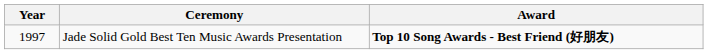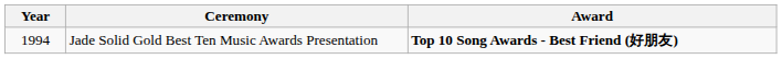Jade Solid Gold Best Ten Music Awards Presentation | Year: 1997 -> 1994
